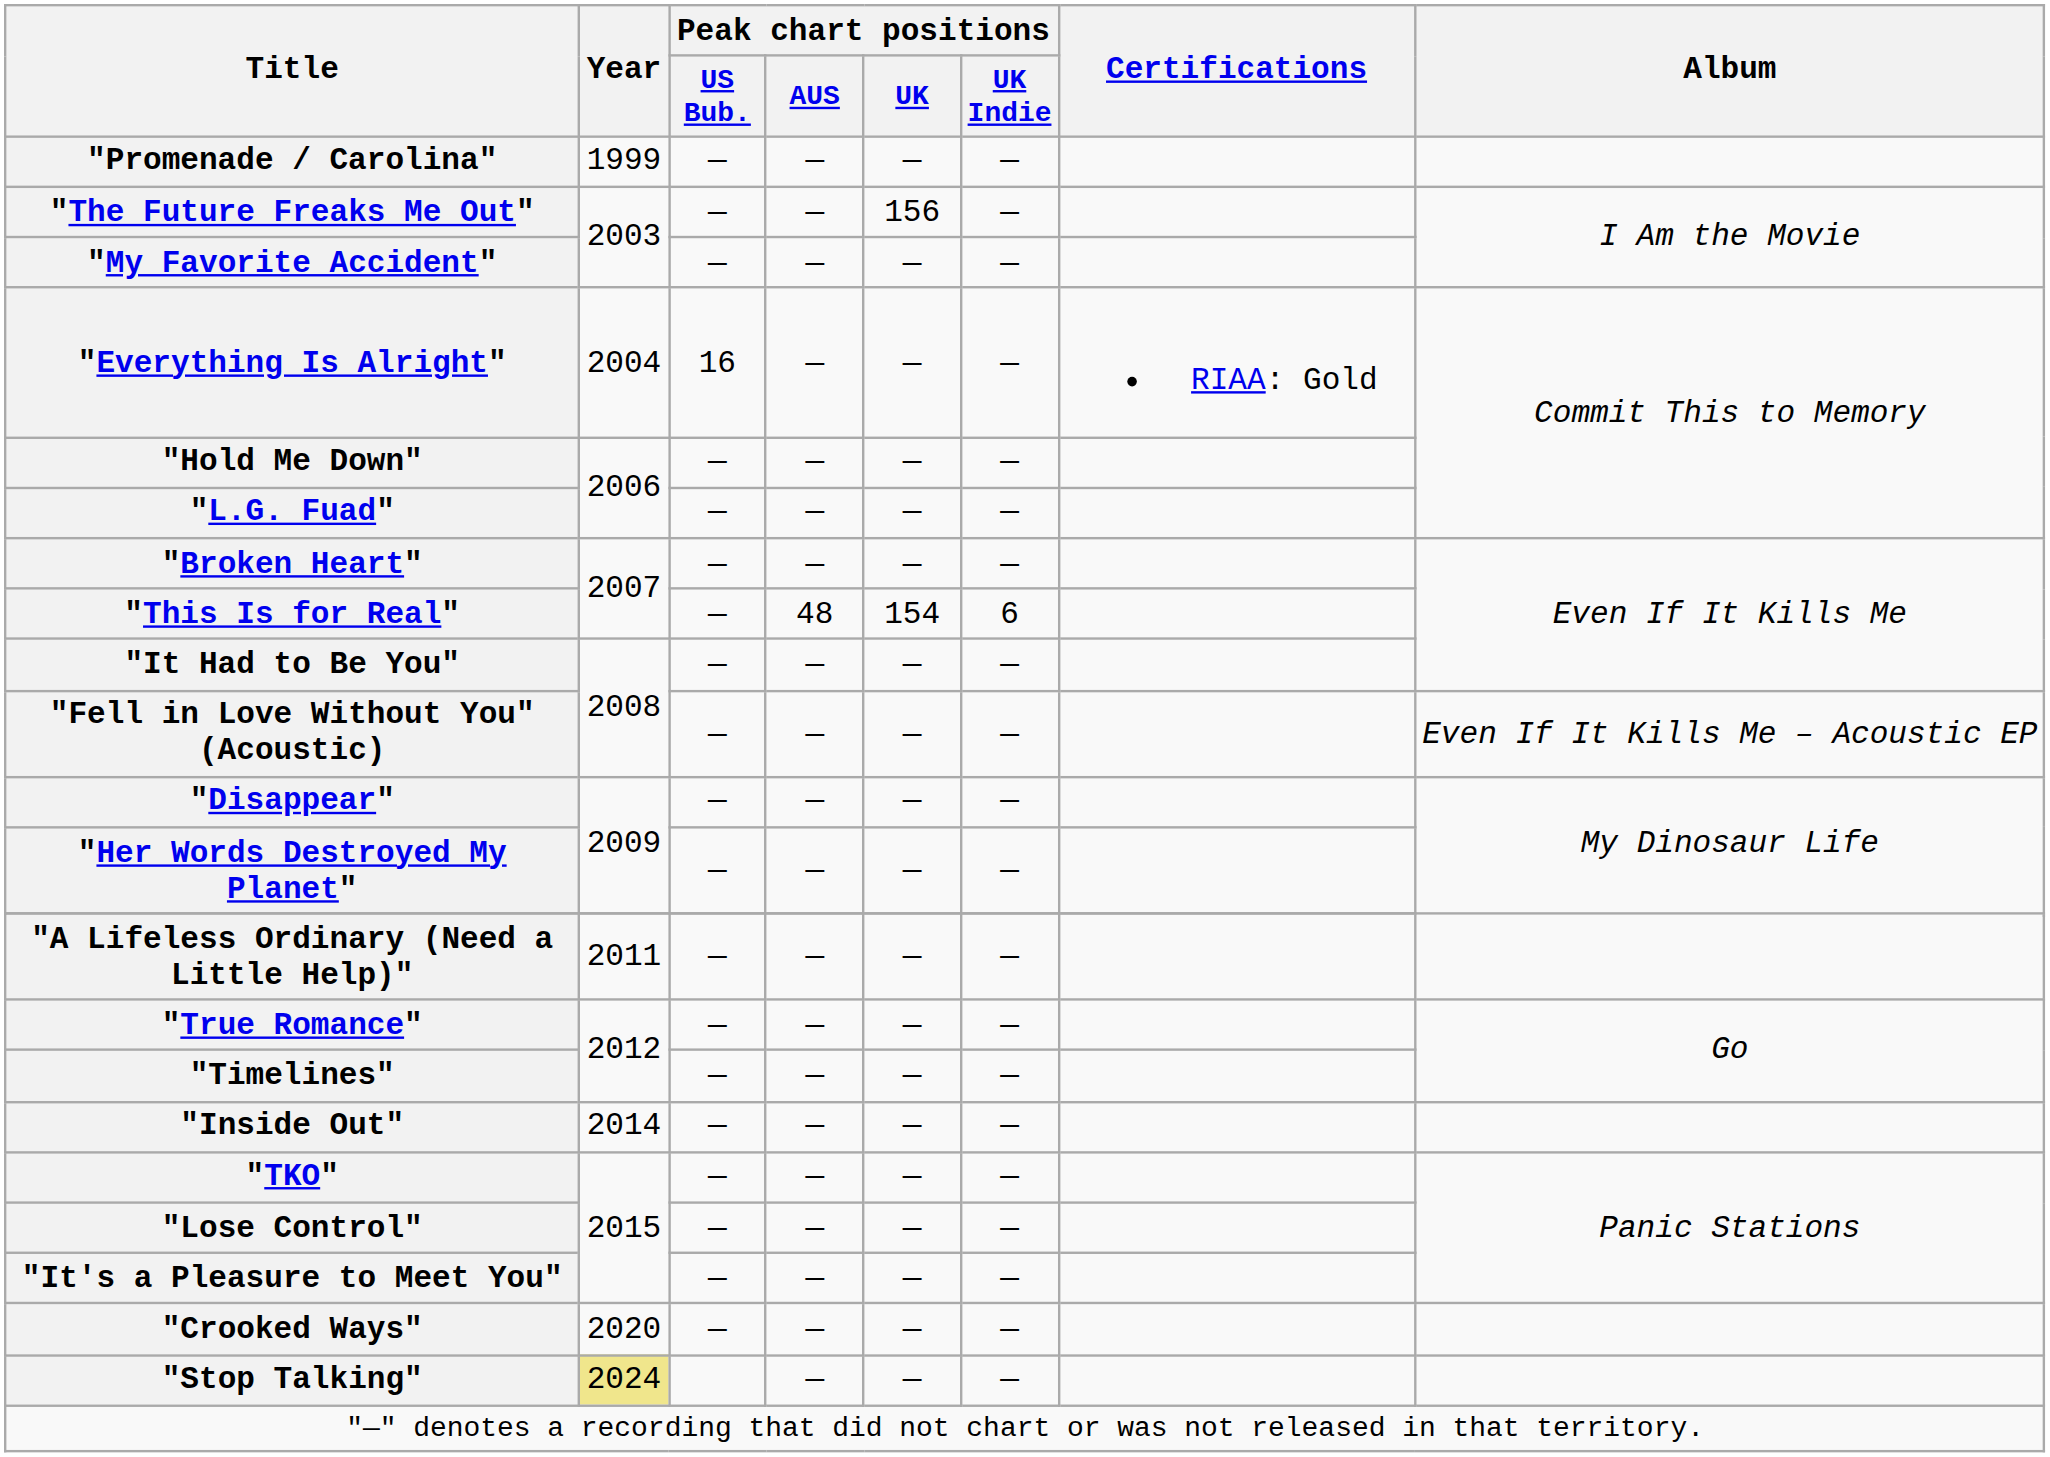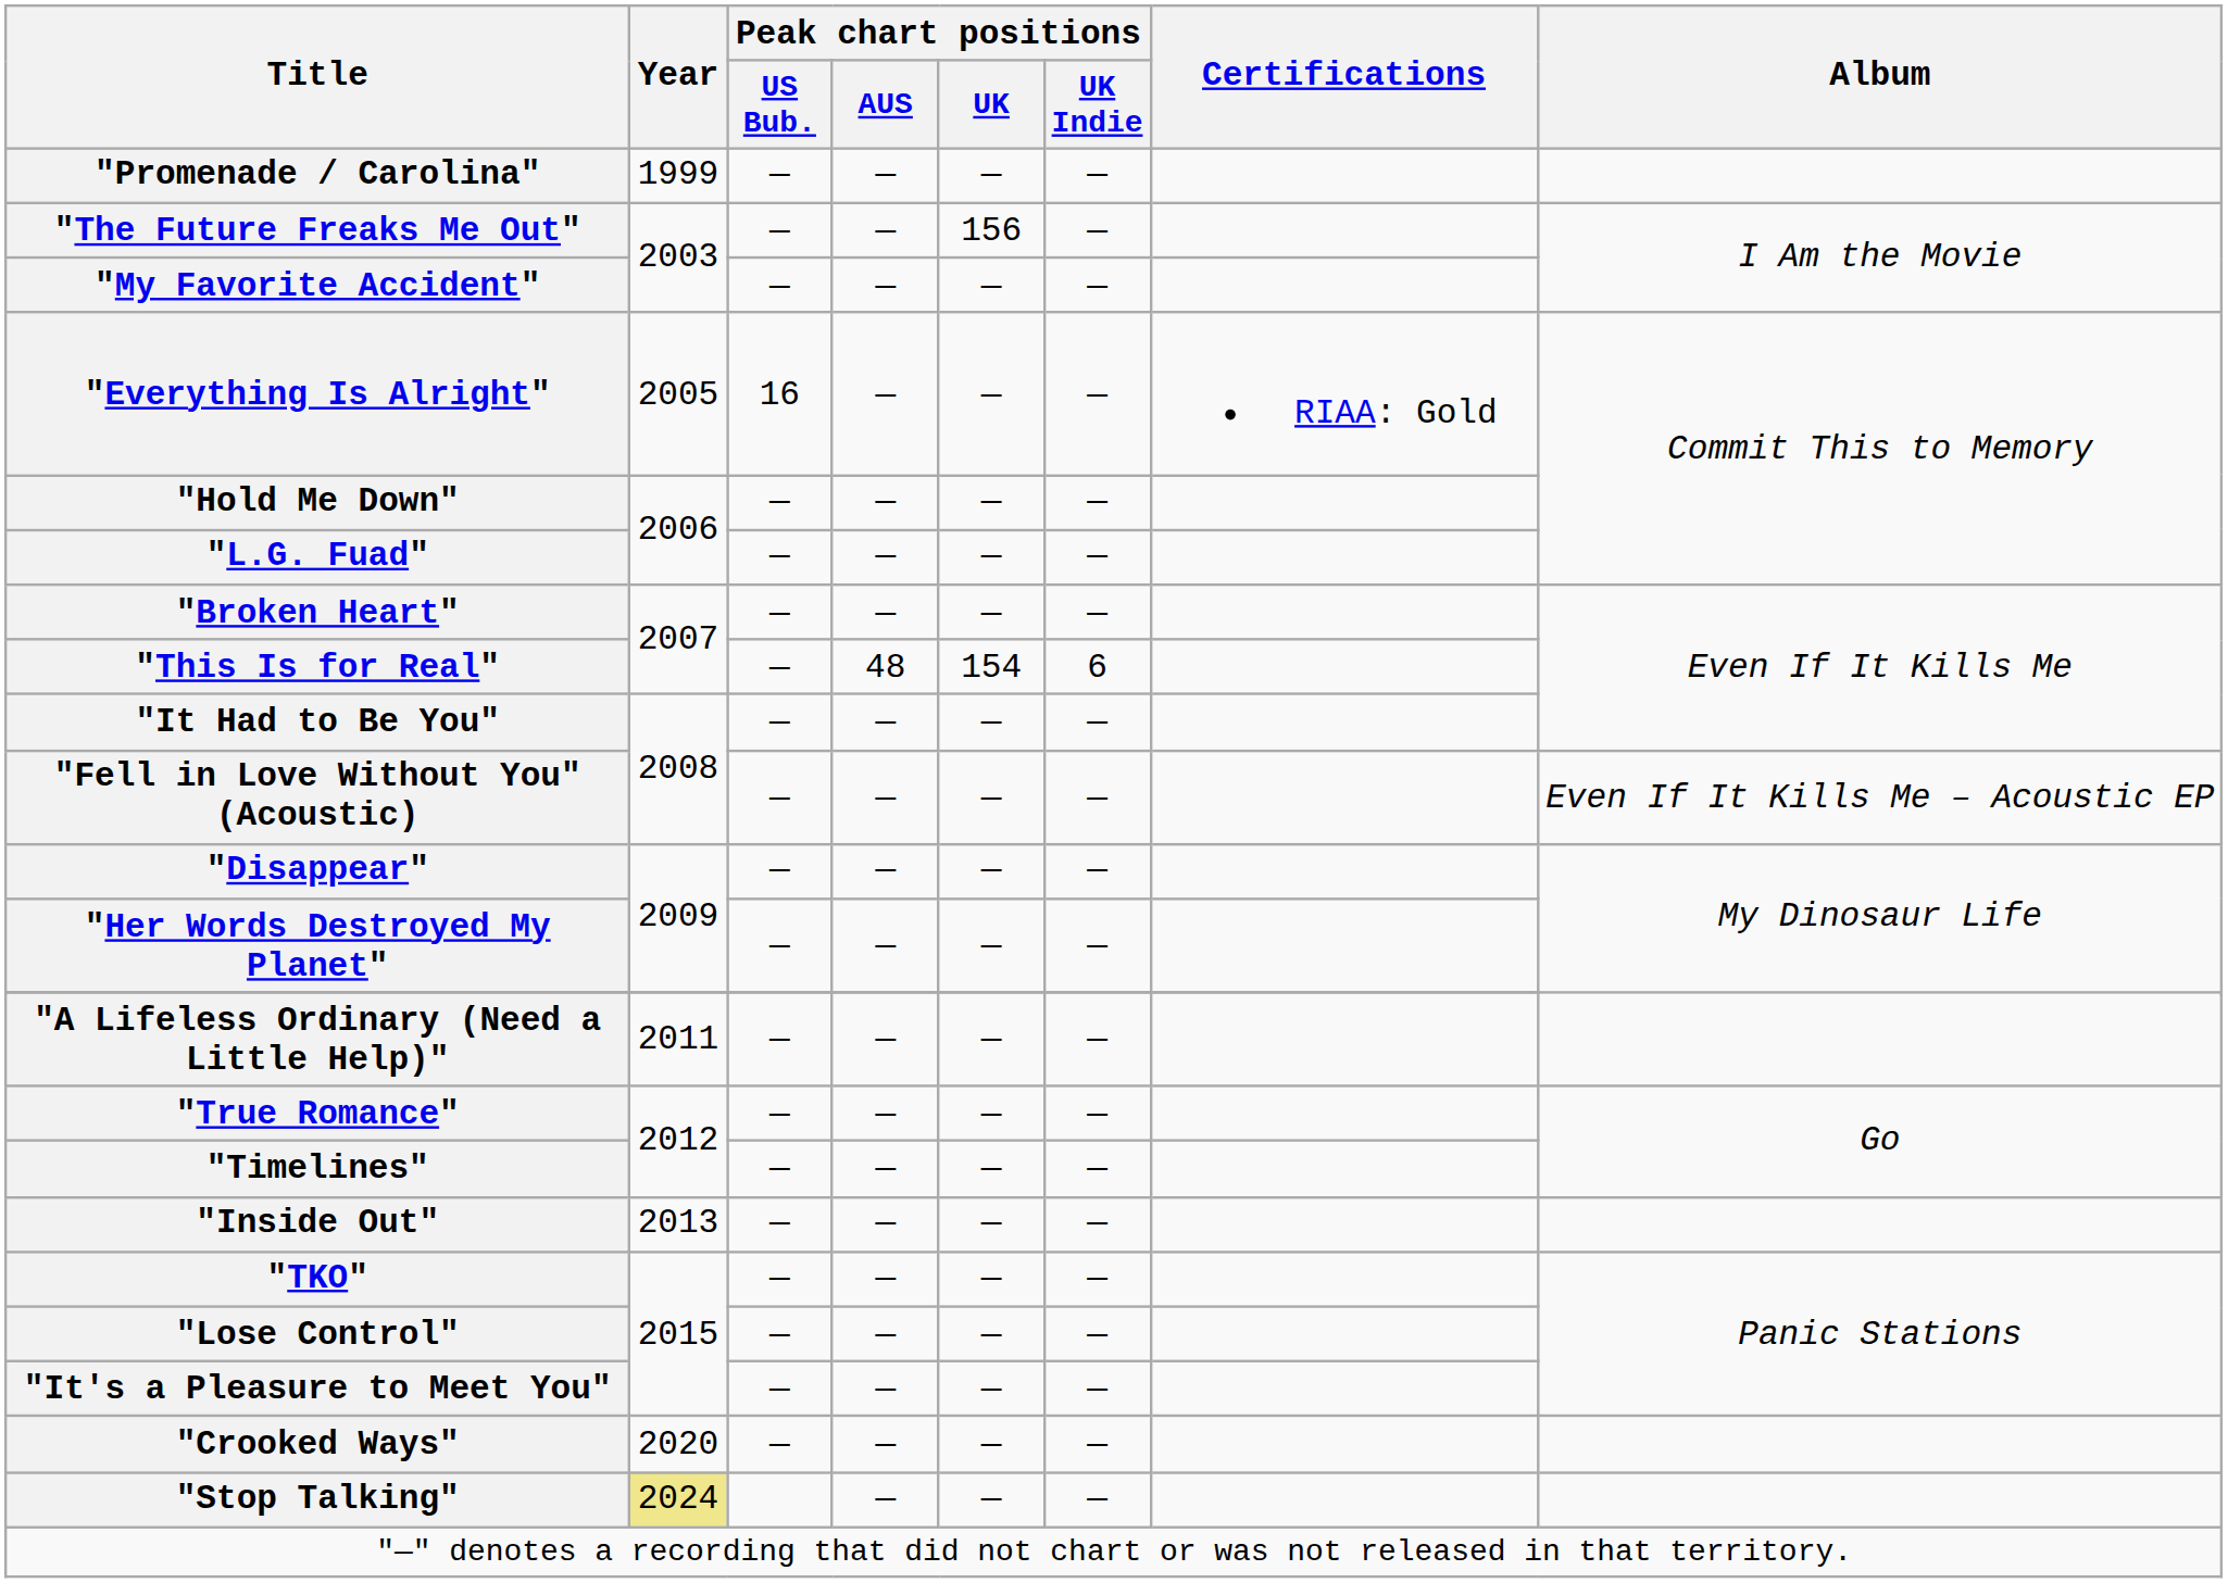"Everything Is Alright" | Year: 2004 -> 2005
"Inside Out" | Year: 2014 -> 2013
